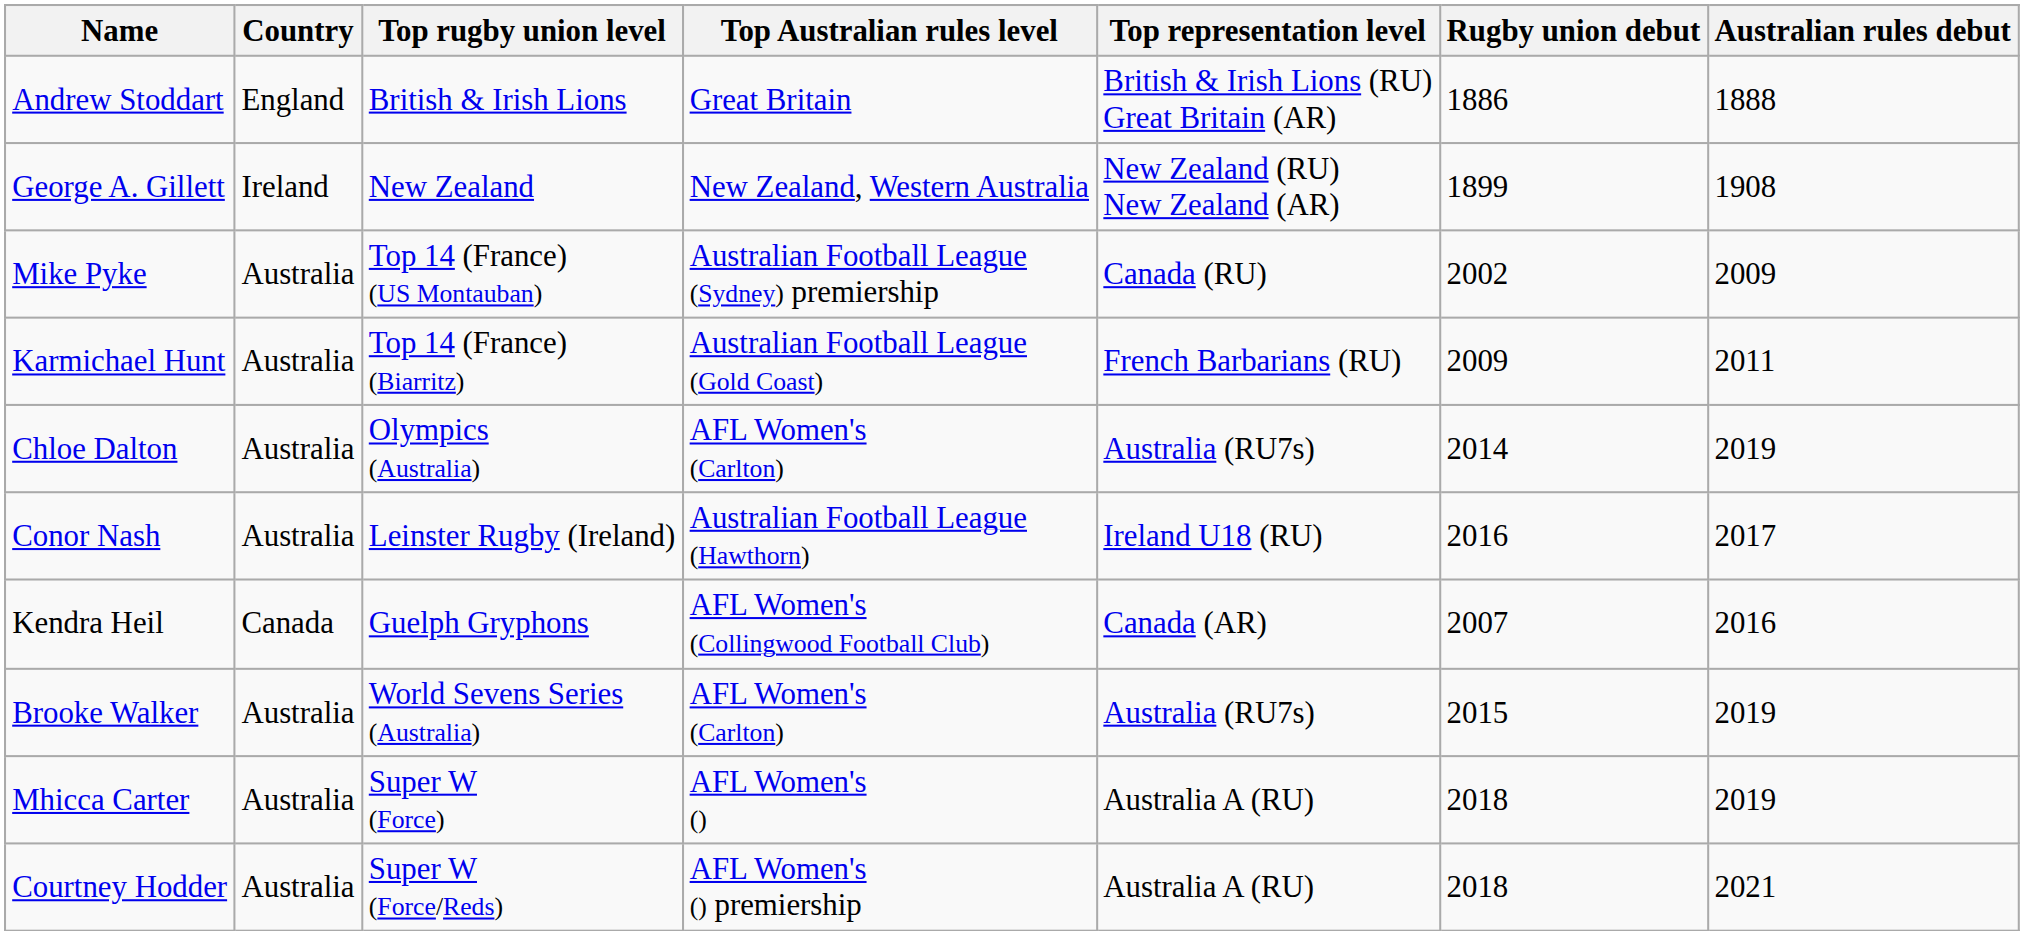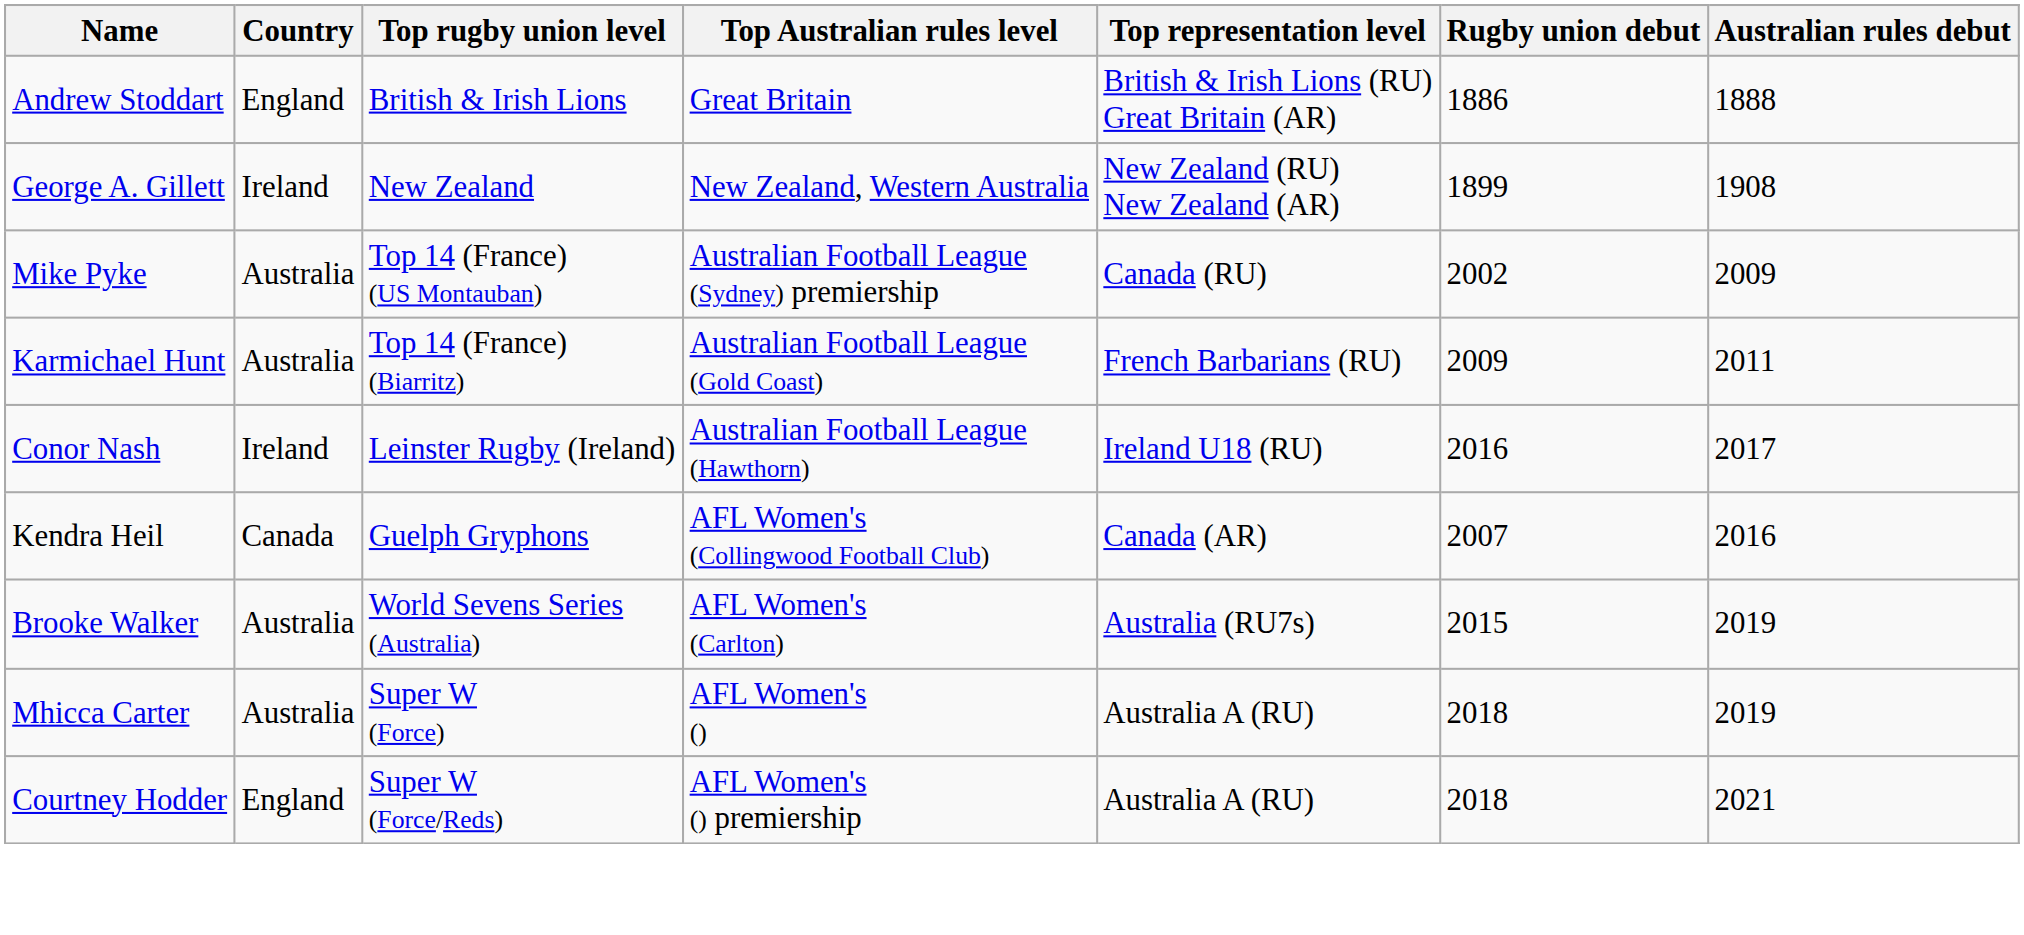- row: Chloe Dalton | Australia | Olympics (Australia) | AFL Women's (Carlton) | Australia (RU7s) | 2014 | 2019
Conor Nash | Country: Australia -> Ireland
Courtney Hodder | Country: Australia -> England
